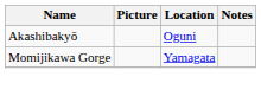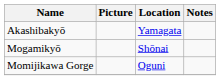Akashibakyō | Location: Oguni -> Yamagata
+ row: Mogamikyō | Shōnai
Momijikawa Gorge | Location: Yamagata -> Oguni
